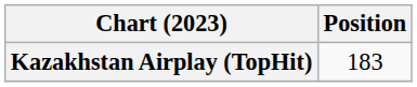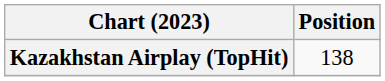Kazakhstan Airplay (TopHit) | Position: 183 -> 138
